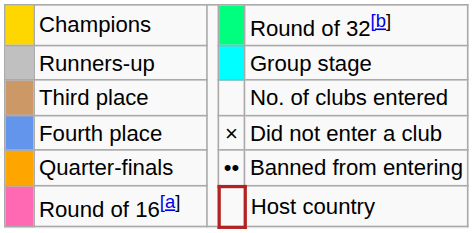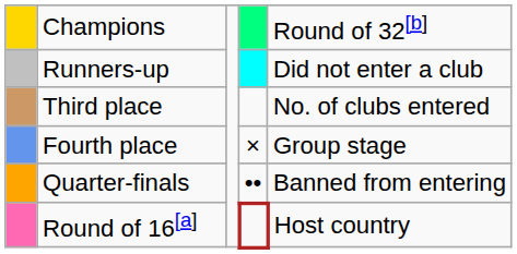Runners-up | column 5: Group stage -> Did not enter a club
Fourth place | column 5: Did not enter a club -> Group stage
